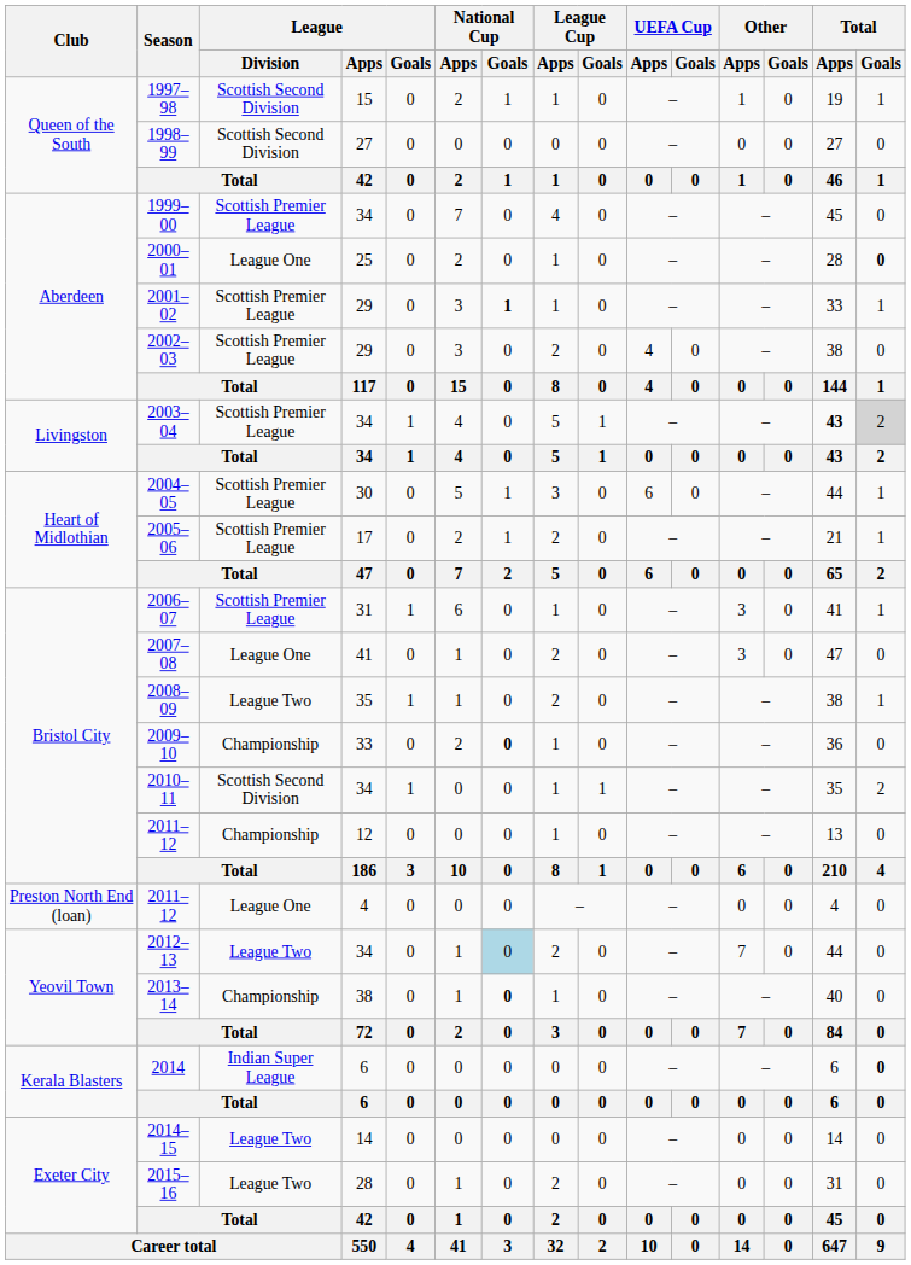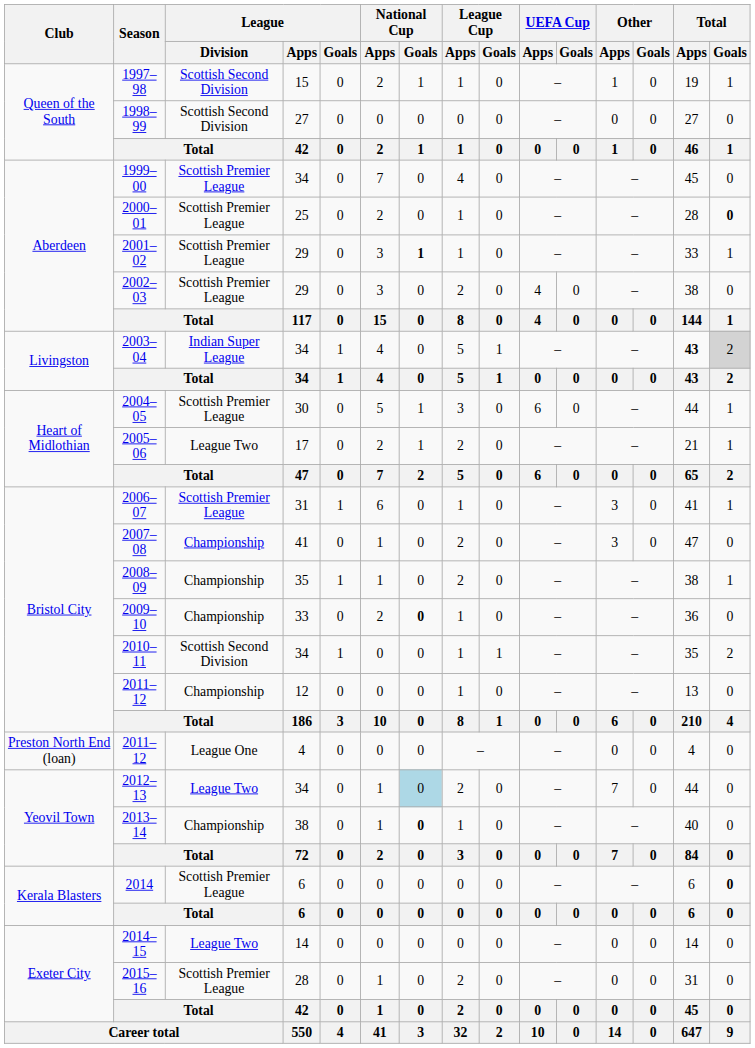2000–01 | League / Division: League One -> Scottish Premier League
2003–04 | League / Division: Scottish Premier League -> Indian Super League
2005–06 | League / Division: Scottish Premier League -> League Two
2007–08 | League / Division: League One -> Championship
2008–09 | League / Division: League Two -> Championship
2014 | League / Division: Indian Super League -> Scottish Premier League
2015–16 | League / Division: League Two -> Scottish Premier League
